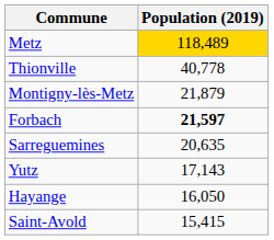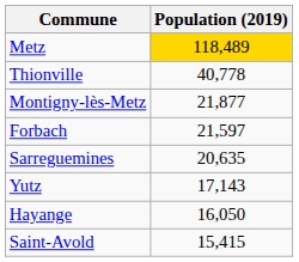Montigny-lès-Metz | Population (2019): 21,879 -> 21,877
Forbach | Population (2019): bold -> normal
